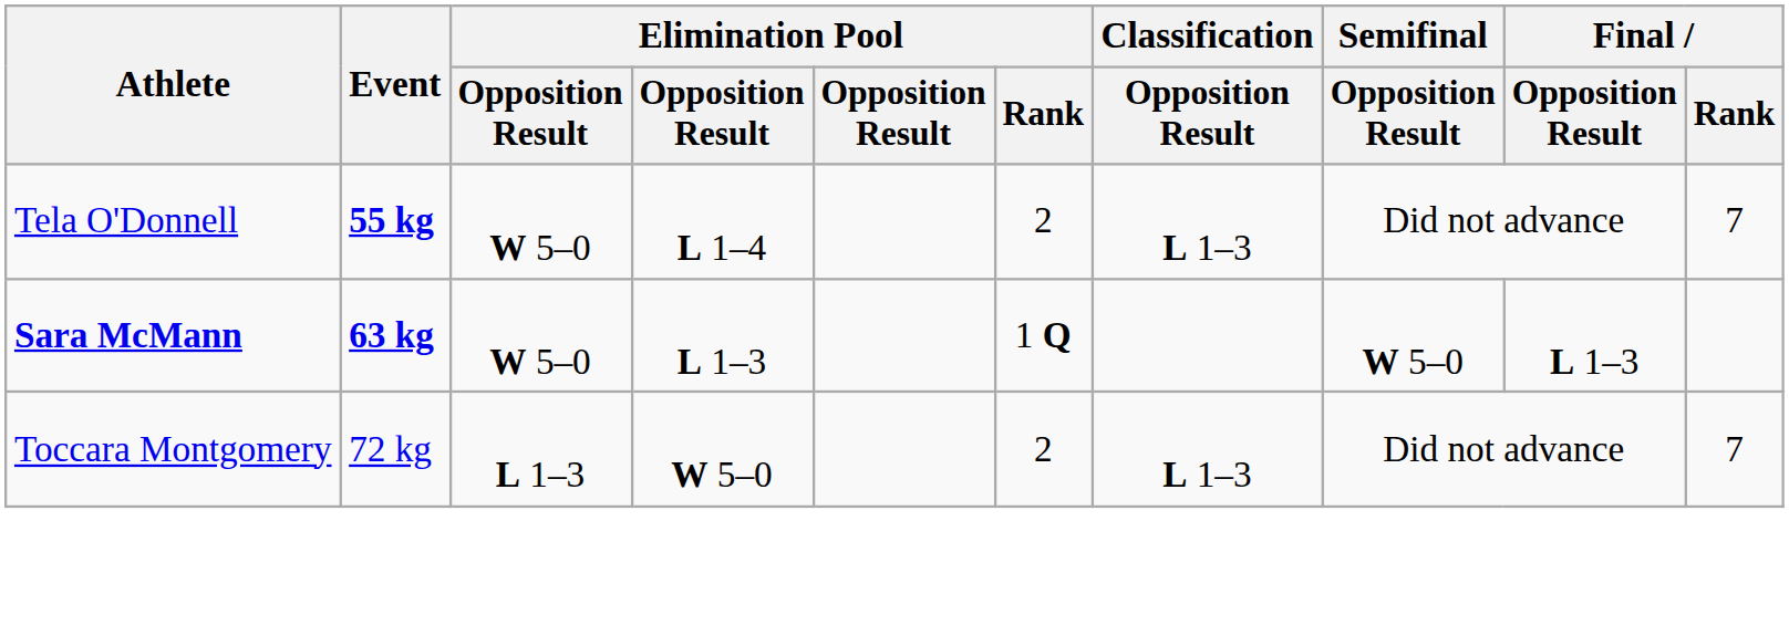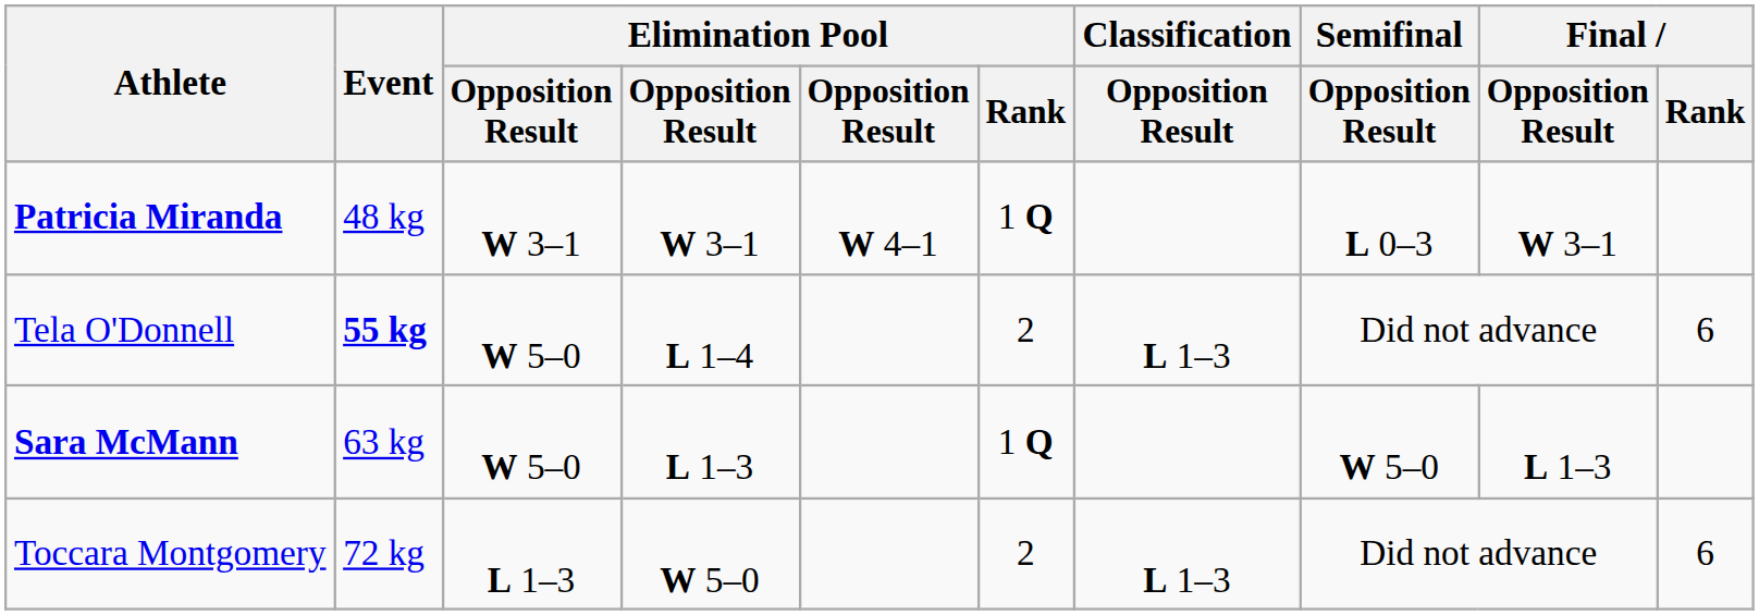+ row: Patricia Miranda | 48 kg | W 3–1 | W 3–1 | W 4–1 | 1 Q | L 0–3 | W 3–1
Tela O'Donnell | Final / Rank: 7 -> 6
Sara McMann | Event: bold -> normal
Toccara Montgomery | Final / Rank: 7 -> 6
